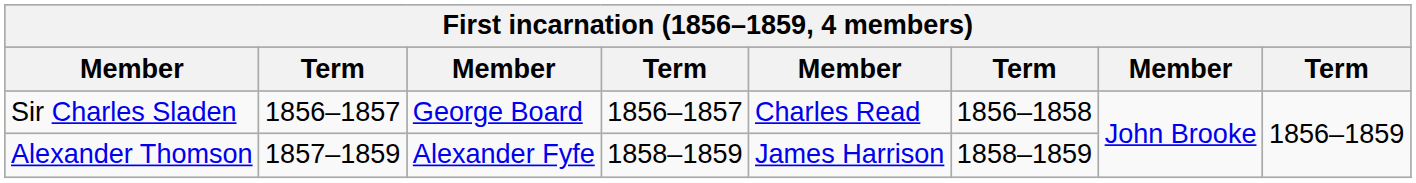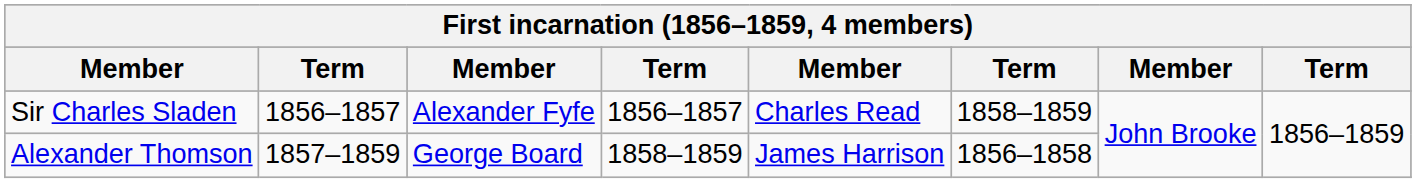Sir Charles Sladen | column 3: George Board -> Alexander Fyfe
Sir Charles Sladen | column 6: 1856–1858 -> 1858–1859
Alexander Thomson | column 3: Alexander Fyfe -> George Board
Alexander Thomson | column 6: 1858–1859 -> 1856–1858
